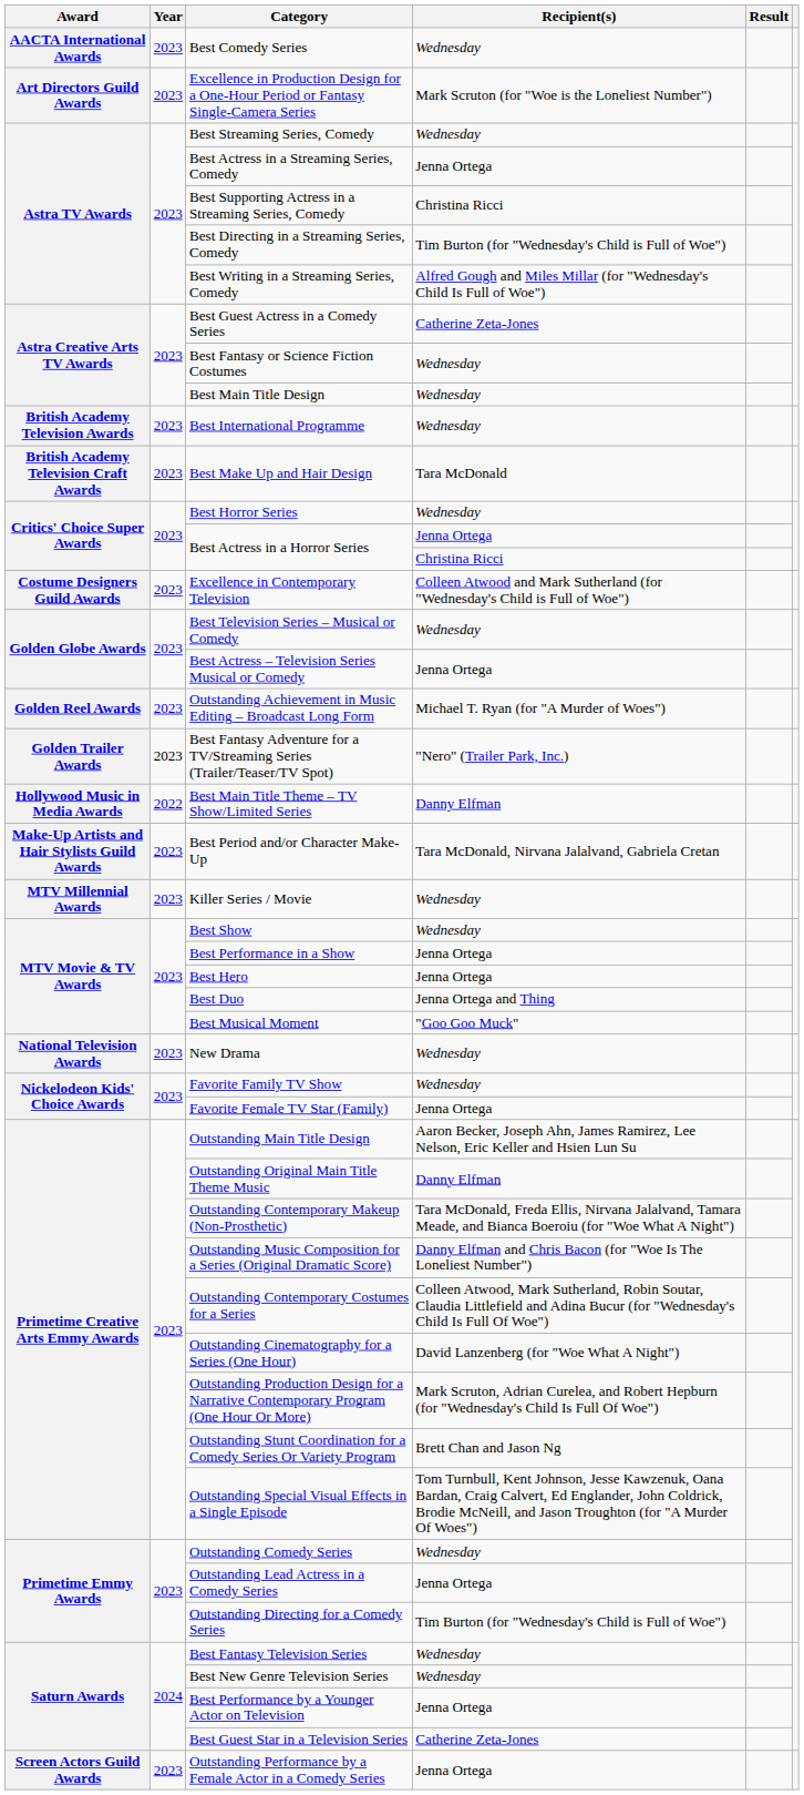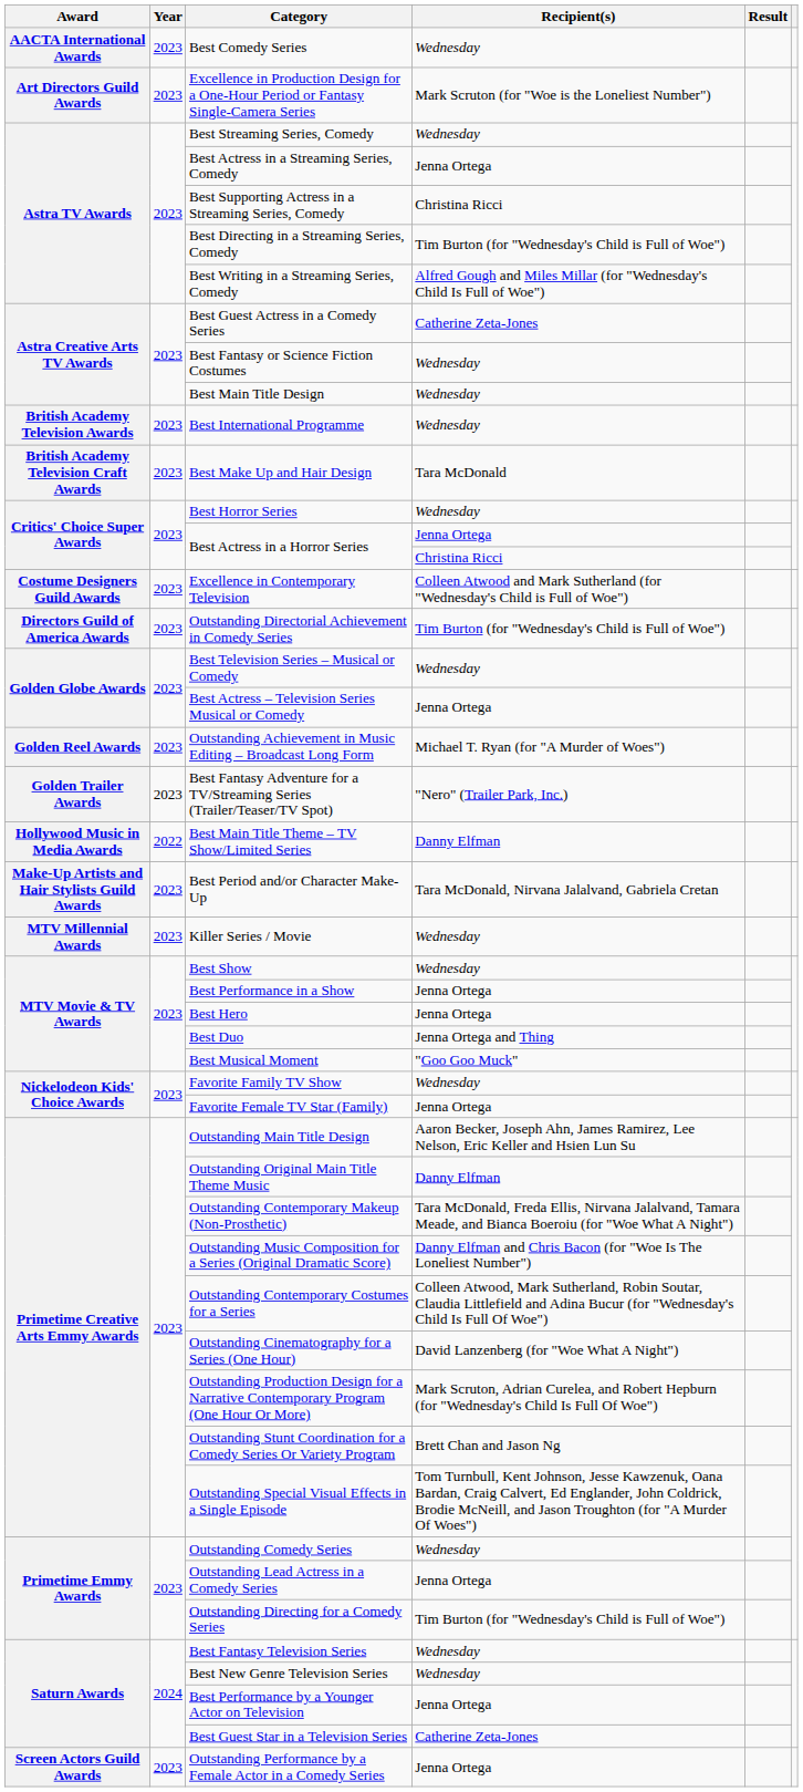+ row: Directors Guild of America Awards | 2023 | Outstanding Directorial Achievement in Comedy Series | Tim Burton (for "Wednesday's Child is Full of Woe")
- row: National Television Awards | 2023 | New Drama | Wednesday
